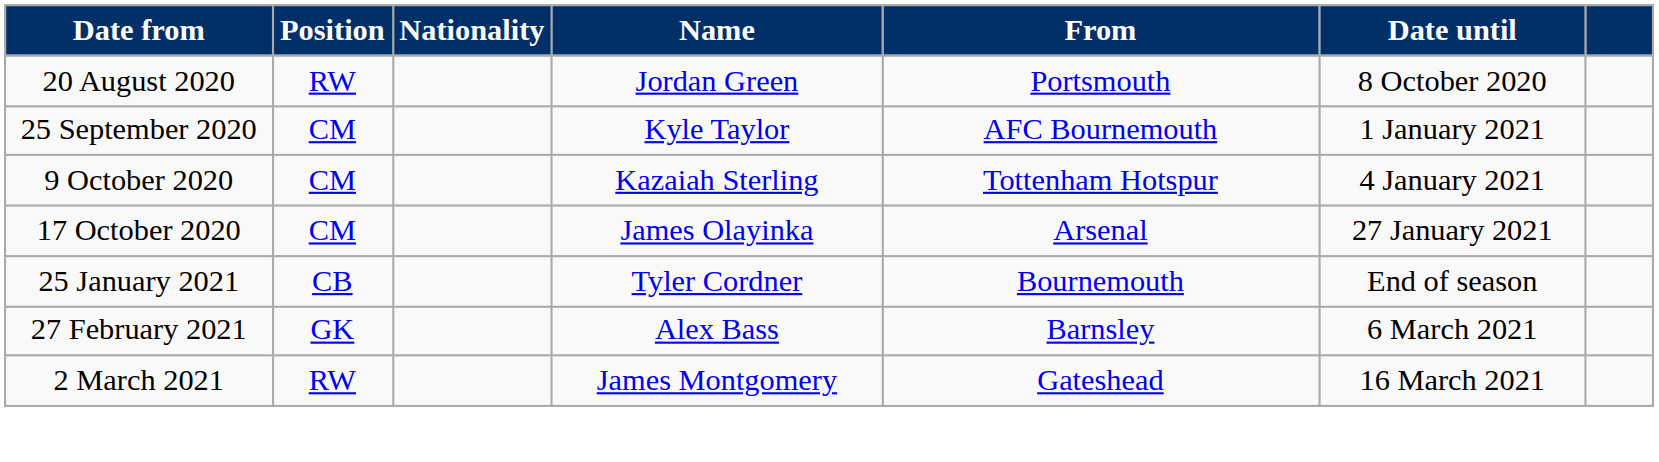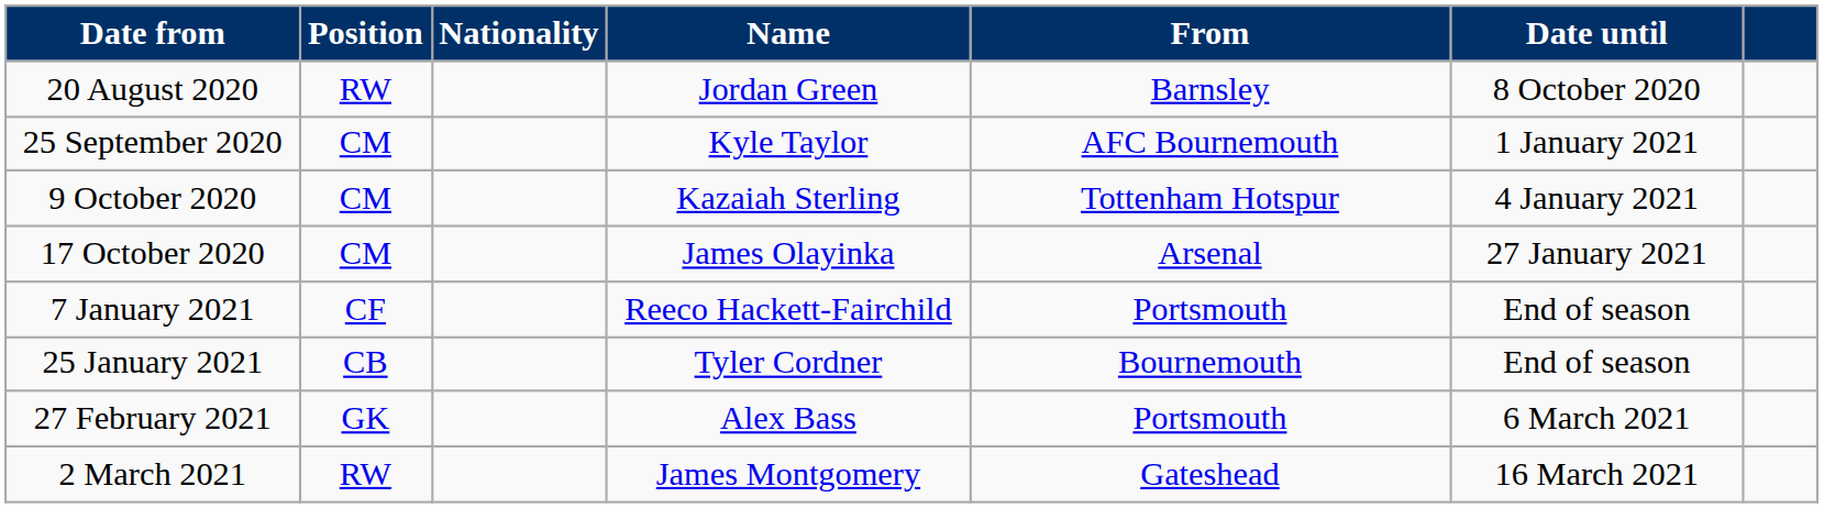20 August 2020 | From: Portsmouth -> Barnsley
+ row: 7 January 2021 | CF | Reeco Hackett-Fairchild | Portsmouth | End of season
27 February 2021 | From: Barnsley -> Portsmouth
